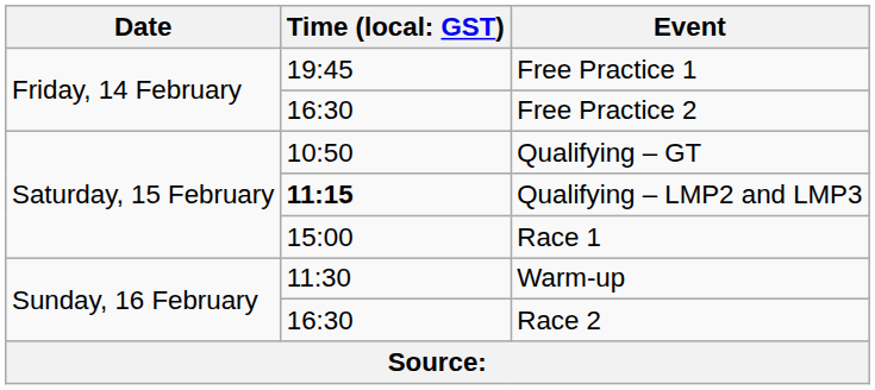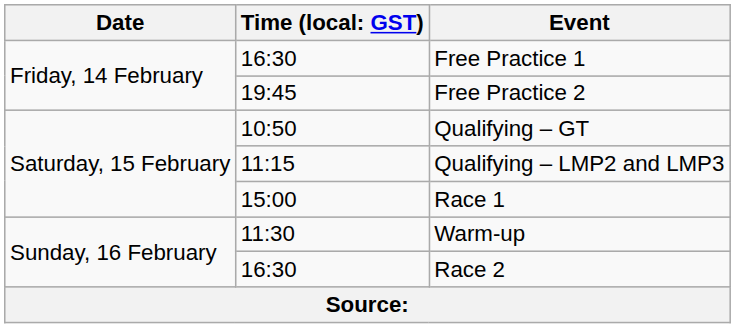Free Practice 1 | column 2: 19:45 -> 16:30
Free Practice 2 | column 2: 16:30 -> 19:45
Qualifying – LMP2 and LMP3 | column 2: bold -> normal
